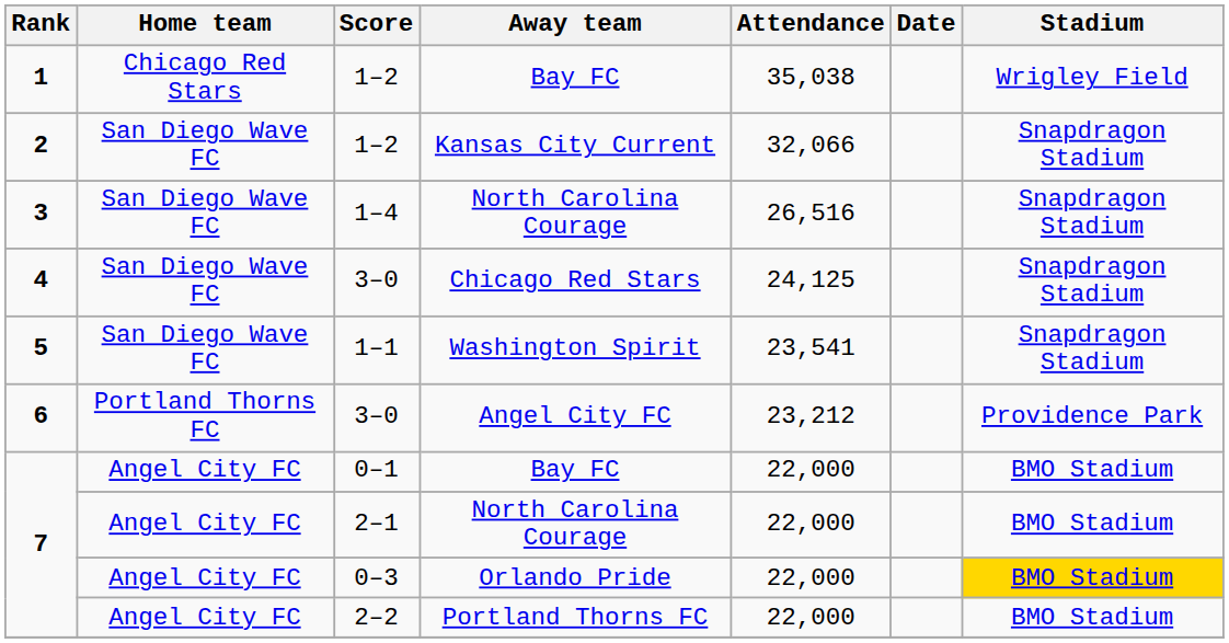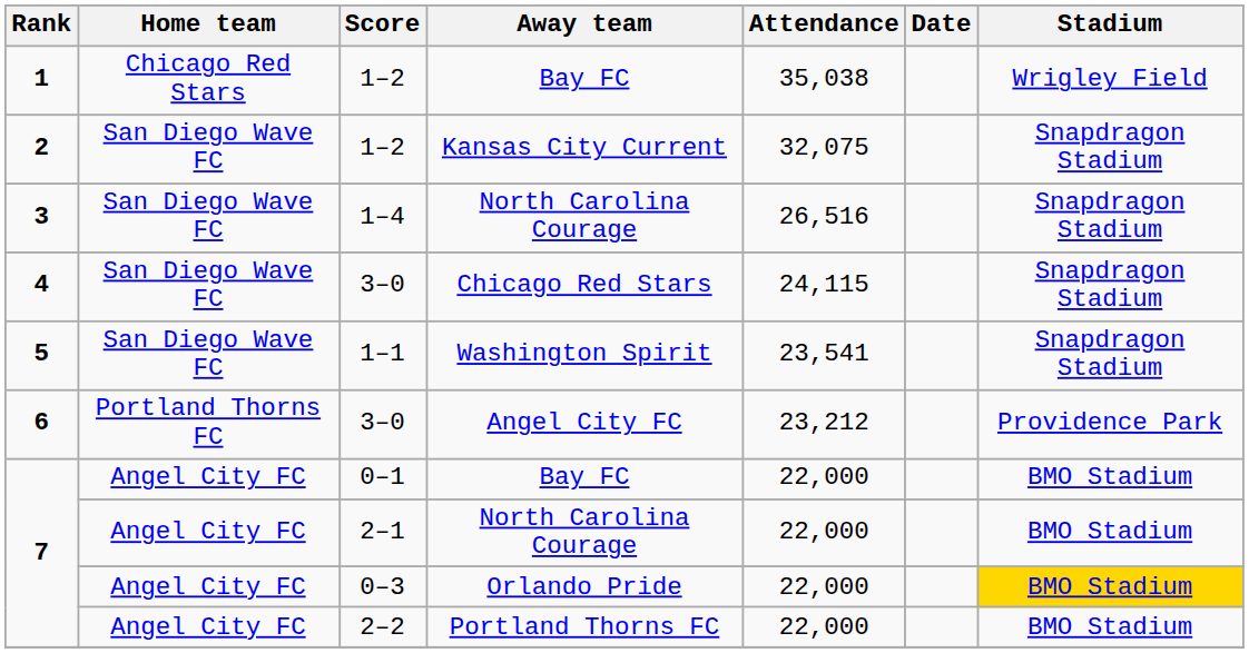1–2 / Kansas City Current | Attendance: 32,066 -> 32,075
3–0 / Chicago Red Stars | Attendance: 24,125 -> 24,115
